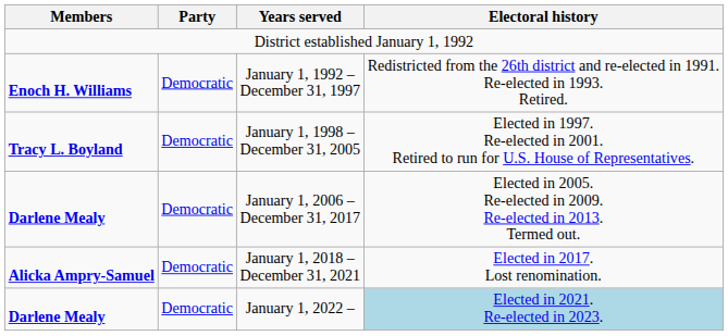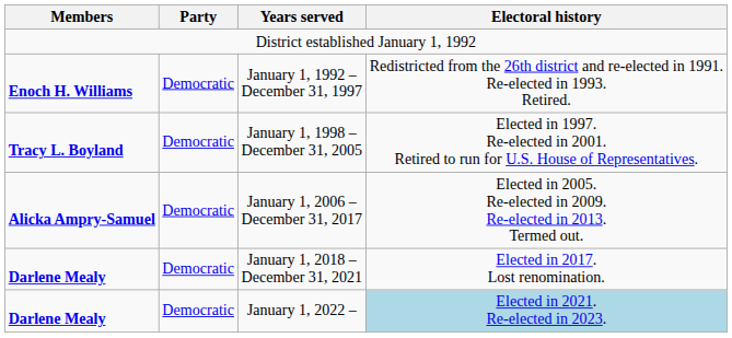January 1, 2006 – December 31, 2017 | Members: Darlene Mealy -> Alicka Ampry-Samuel
January 1, 2018 – December 31, 2021 | Members: Alicka Ampry-Samuel -> Darlene Mealy
